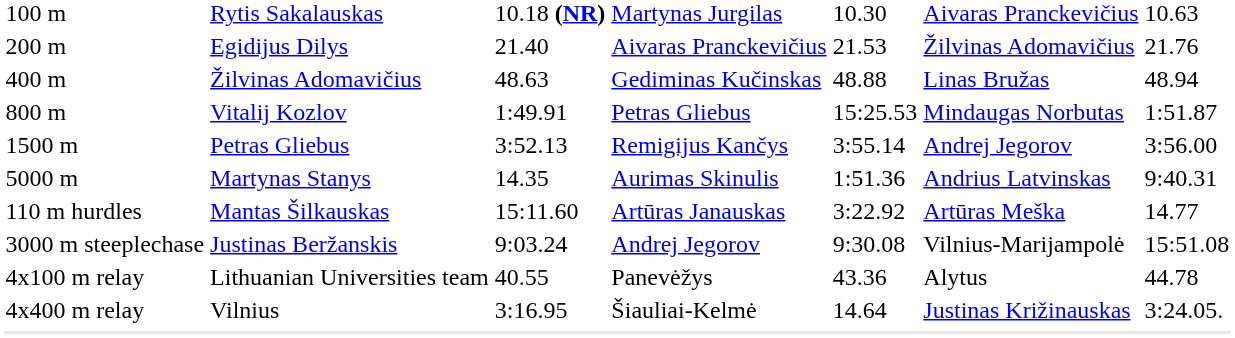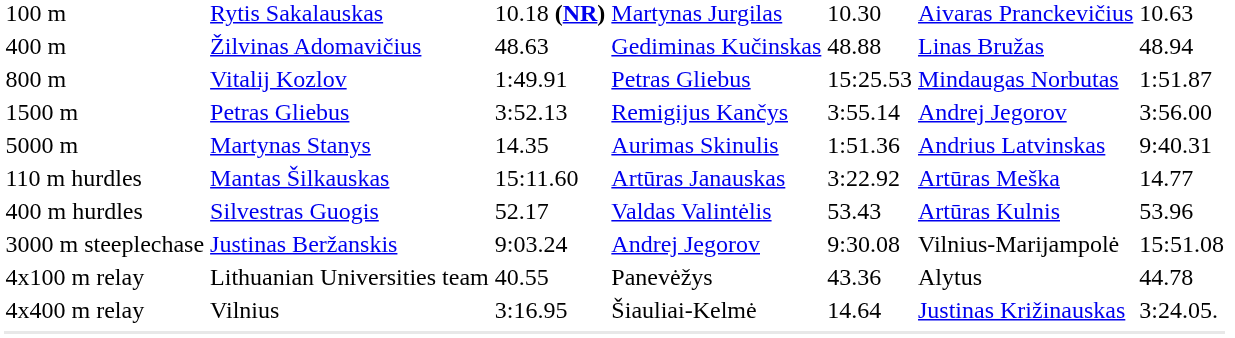- row: 200 m | Egidijus Dilys | 21.40 | Aivaras Pranckevičius | 21.53 | Žilvinas Adomavičius | 21.76
+ row: 400 m hurdles | Silvestras Guogis | 52.17 | Valdas Valintėlis | 53.43 | Artūras Kulnis | 53.96
